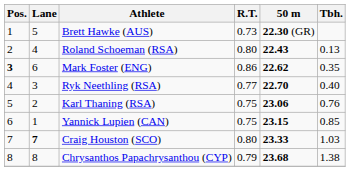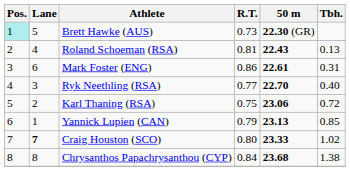Brett Hawke (AUS) | Pos.: no background -> paleturquoise background
Roland Schoeman (RSA) | R.T.: 0.80 -> 0.81
Mark Foster (ENG) | Pos.: bold -> normal
Mark Foster (ENG) | 50 m: 22.62 -> 22.61
Mark Foster (ENG) | Tbh.: 0.35 -> 0.31
Karl Thaning (RSA) | Tbh.: 0.76 -> 0.72
Yannick Lupien (CAN) | R.T.: 0.75 -> 0.79
Yannick Lupien (CAN) | 50 m: 23.15 -> 23.13
Craig Houston (SCO) | Tbh.: 1.03 -> 1.02
Chrysanthos Papachrysanthou (CYP) | R.T.: 0.79 -> 0.84
